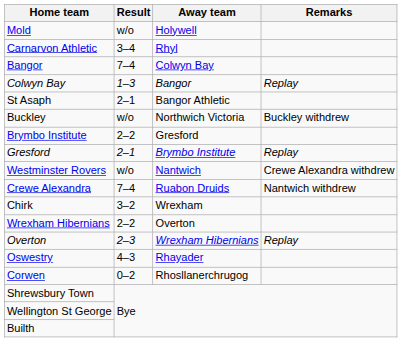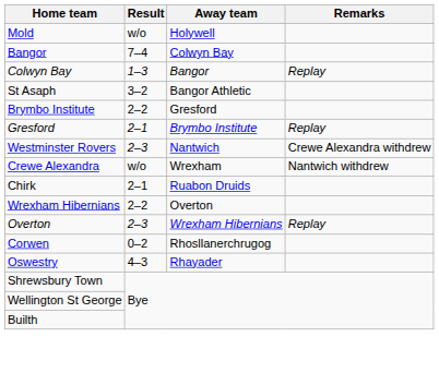- row: Carnarvon Athletic | 3–4 | Rhyl
St Asaph | Result: 2–1 -> 3–2
- row: Buckley | w/o | Northwich Victoria | Buckley withdrew
Westminster Rovers | Result: w/o -> 2–3
Crewe Alexandra | Result: 7–4 -> w/o
Crewe Alexandra | Away team: Ruabon Druids -> Wrexham
Chirk | Result: 3–2 -> 2–1
Chirk | Away team: Wrexham -> Ruabon Druids
rows swapped: Corwen <-> Oswestry
